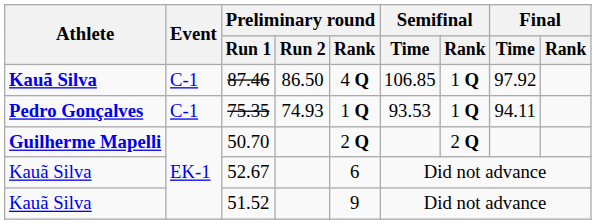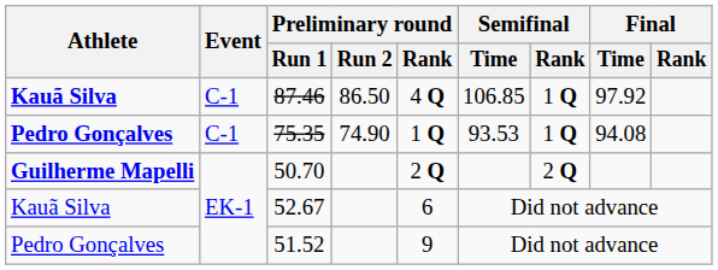75.35 | Preliminary round / Run 2: 74.93 -> 74.90
75.35 | Final / Time: 94.11 -> 94.08
51.52 | Athlete: Kauã Silva -> Pedro Gonçalves
